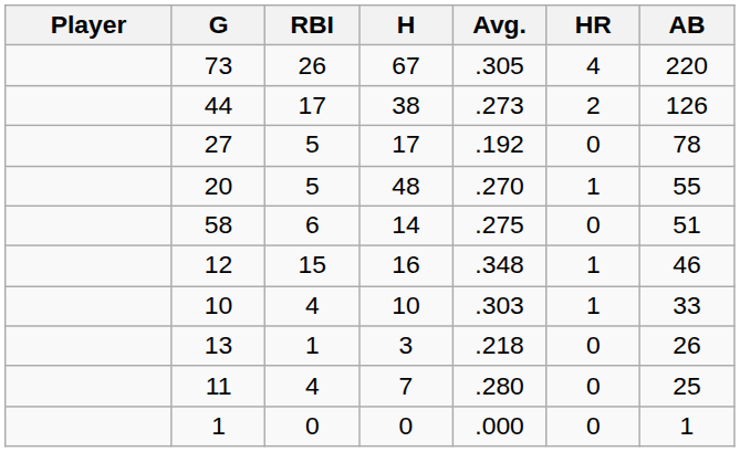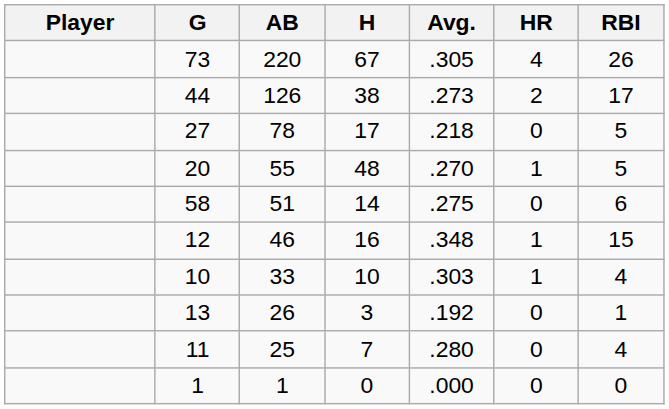columns swapped: AB <-> RBI
27 | Avg.: .192 -> .218
13 | Avg.: .218 -> .192
